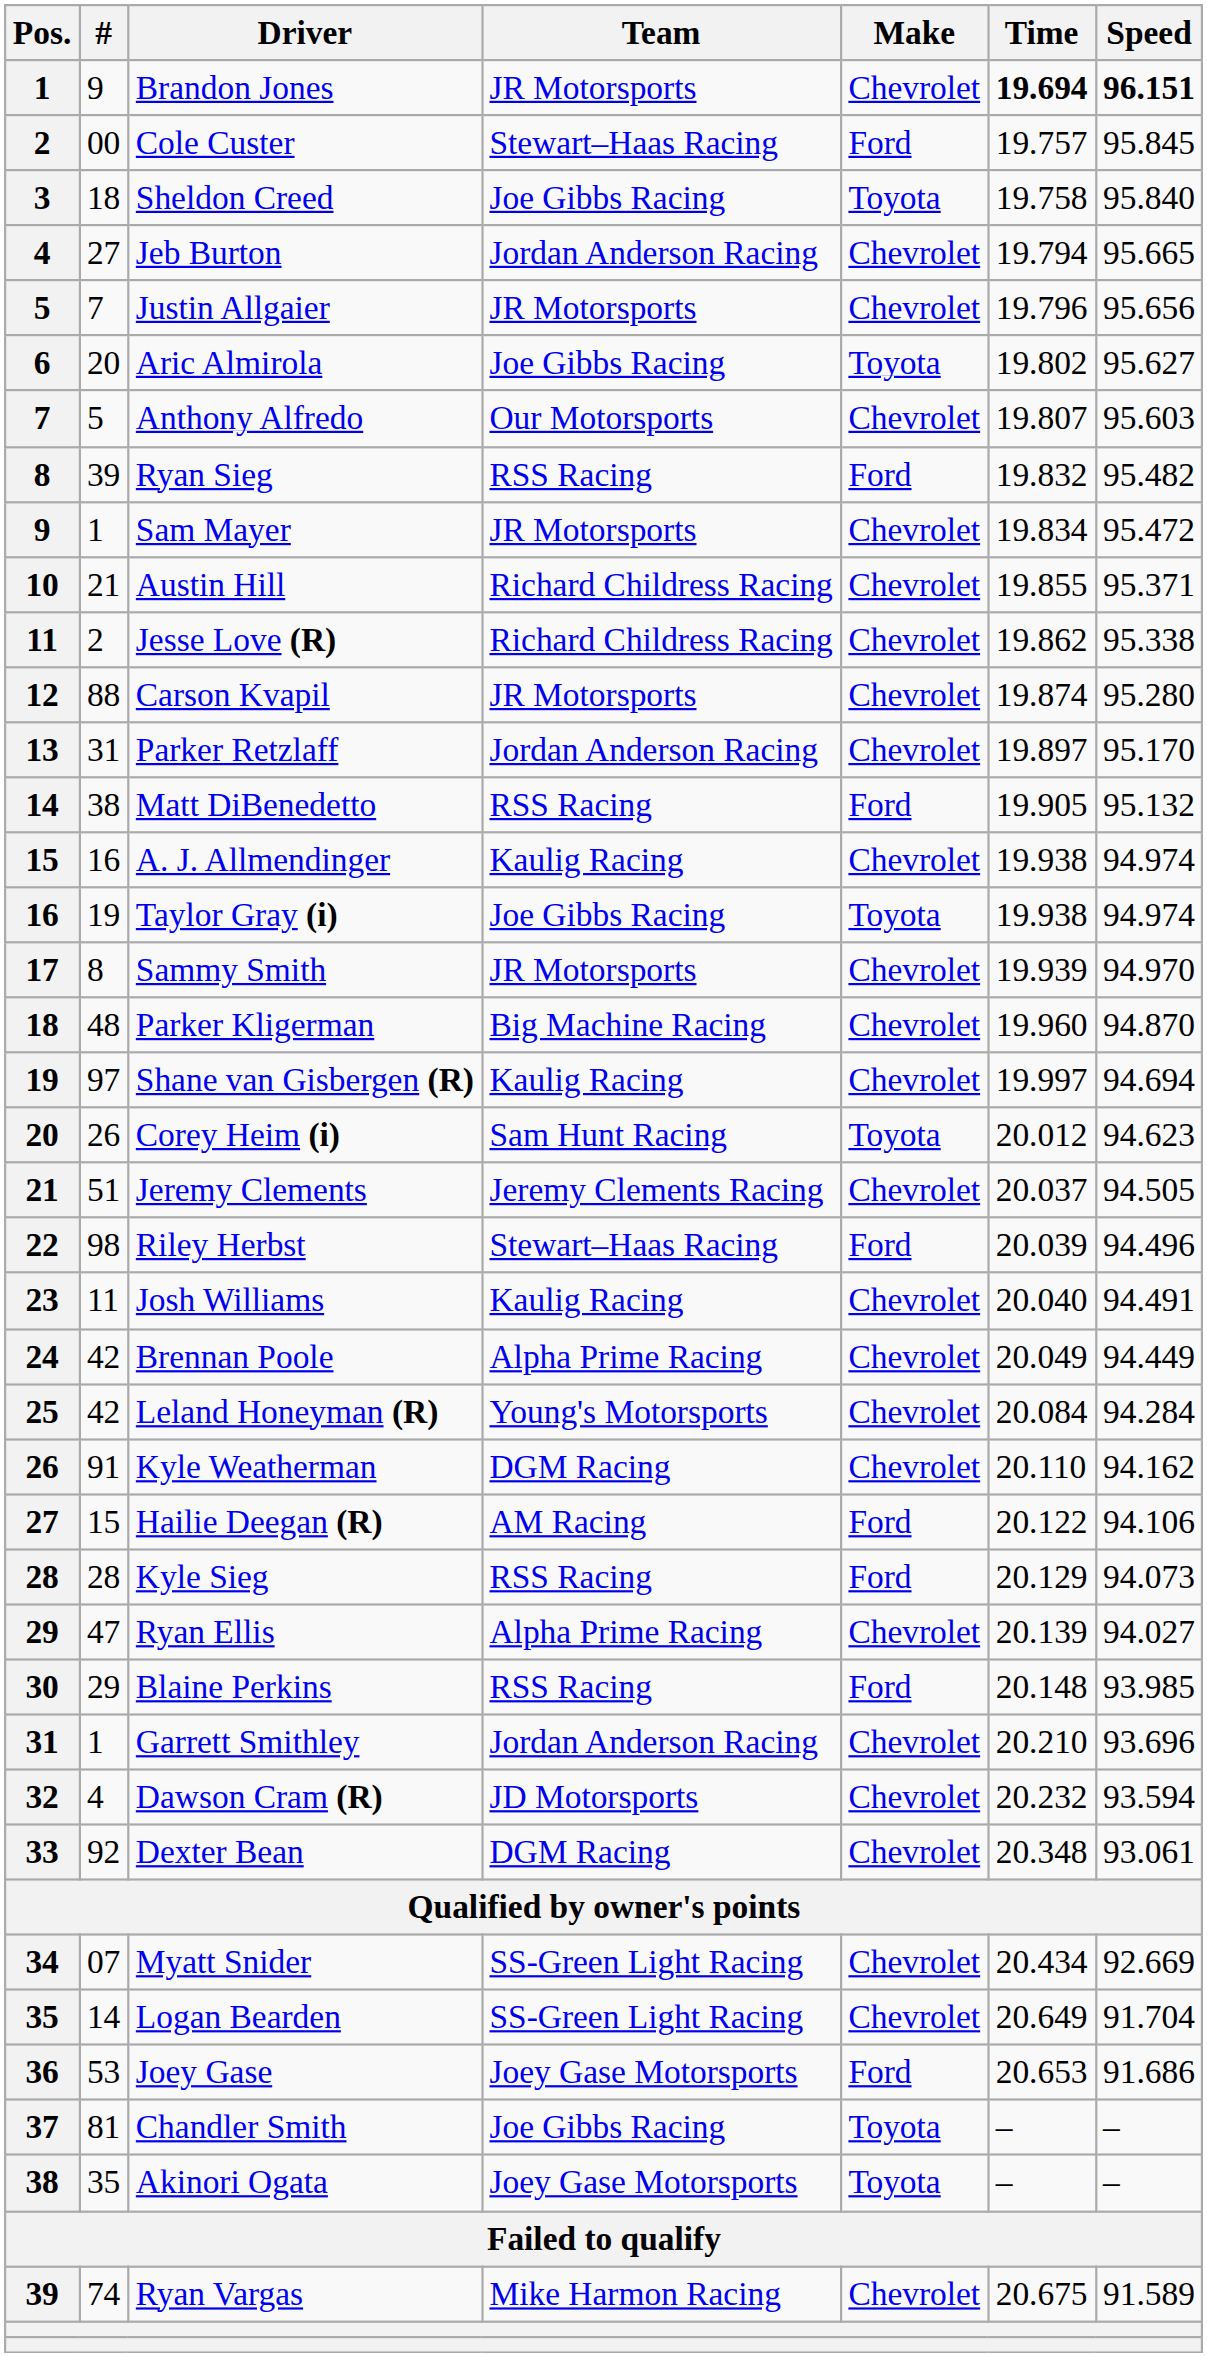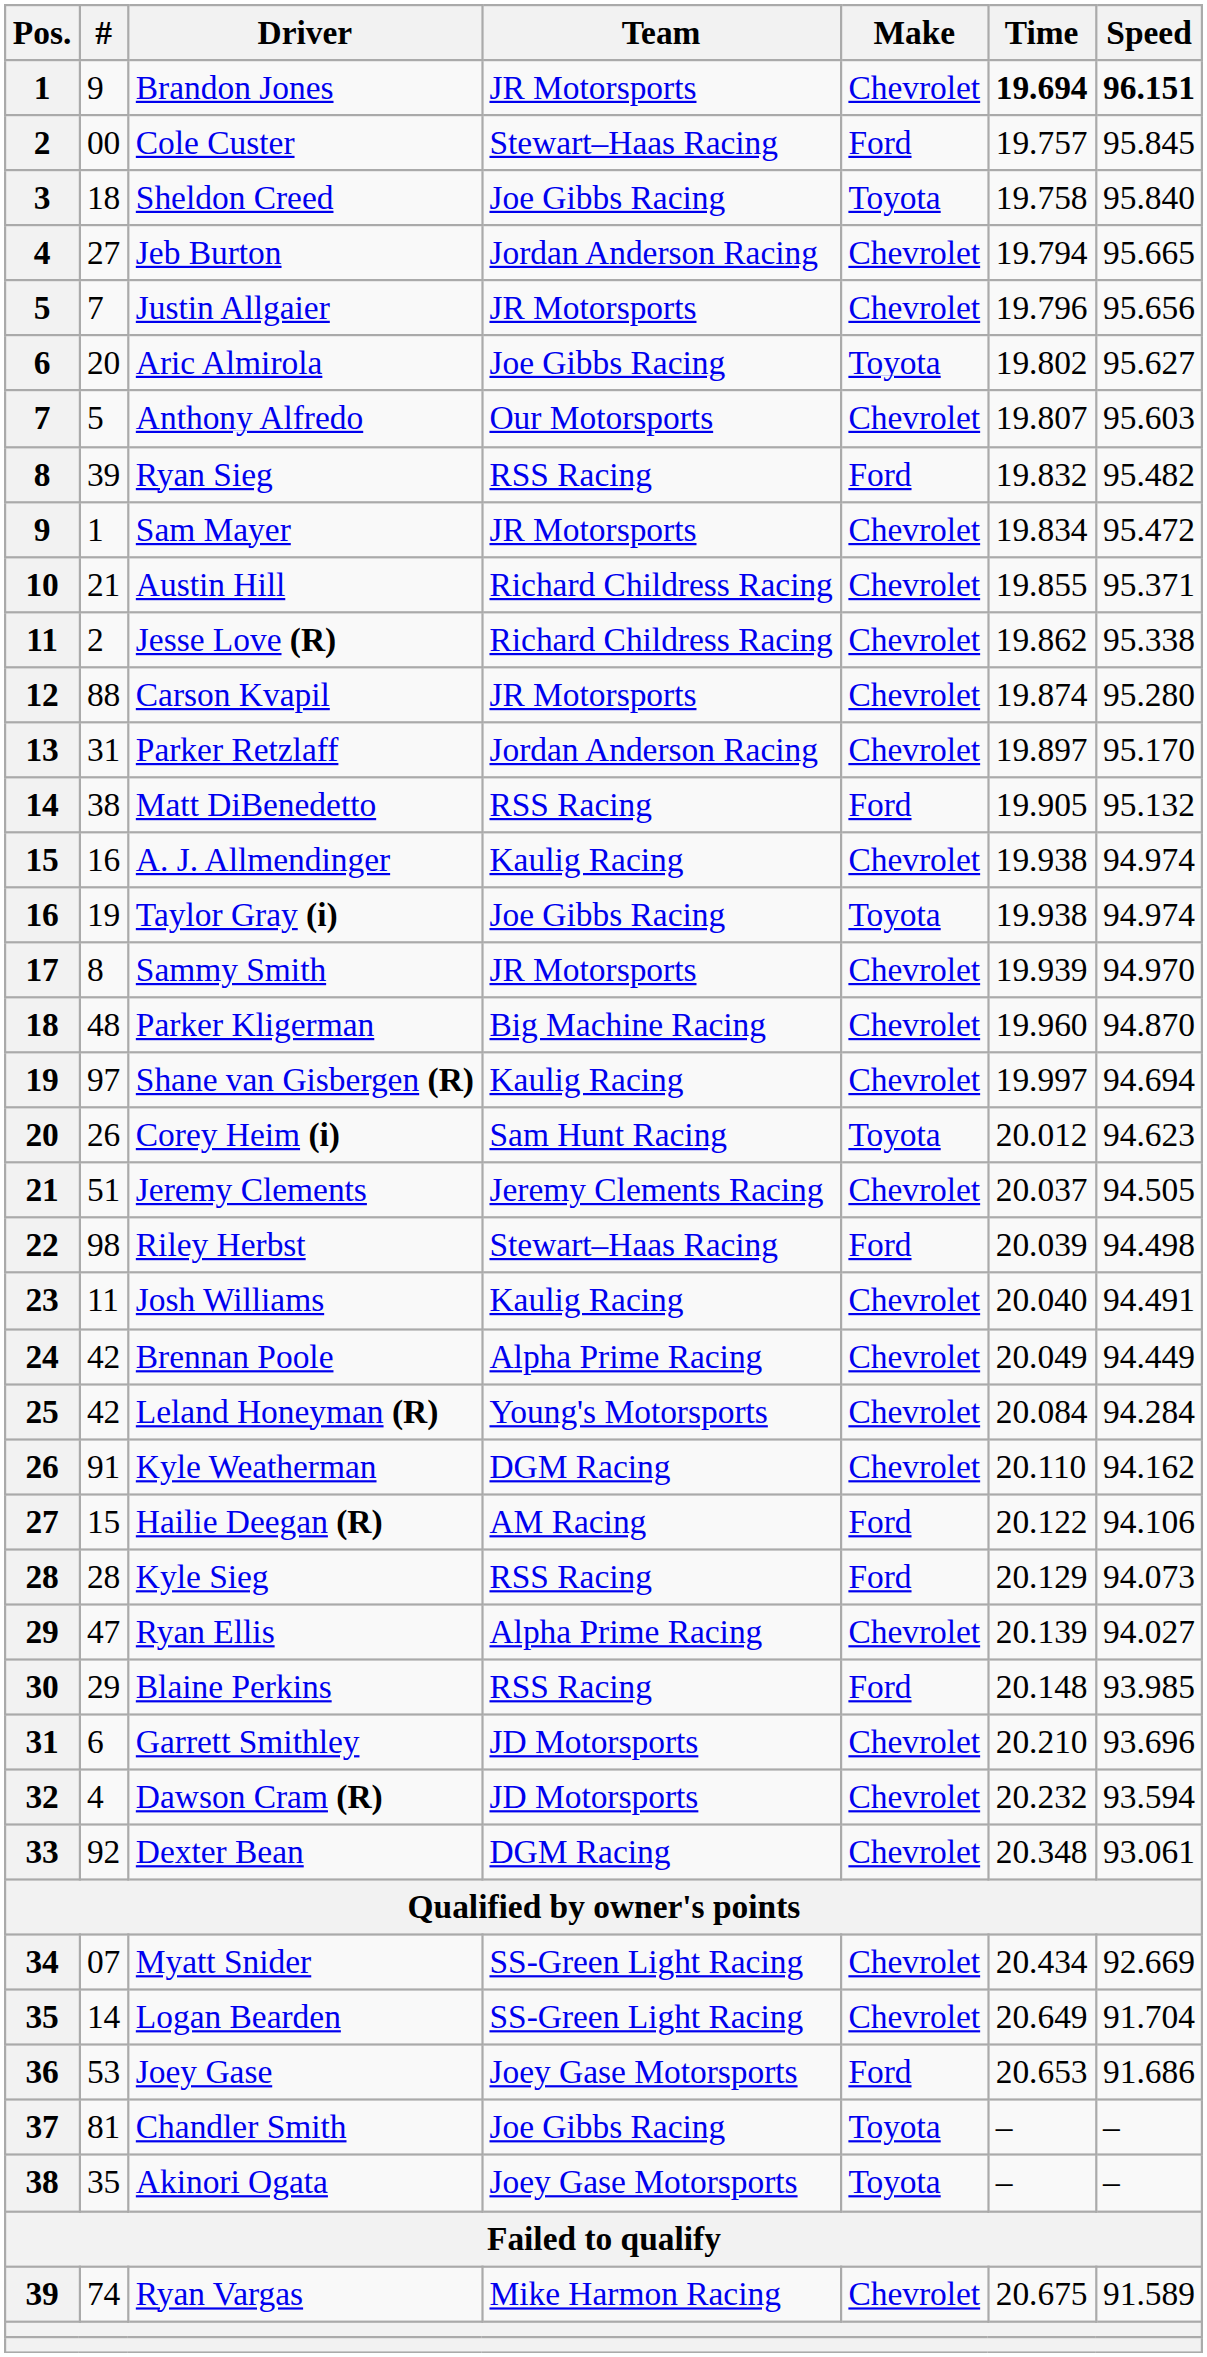Riley Herbst | Speed: 94.496 -> 94.498
Garrett Smithley | #: 1 -> 6
Garrett Smithley | Team: Jordan Anderson Racing -> JD Motorsports
